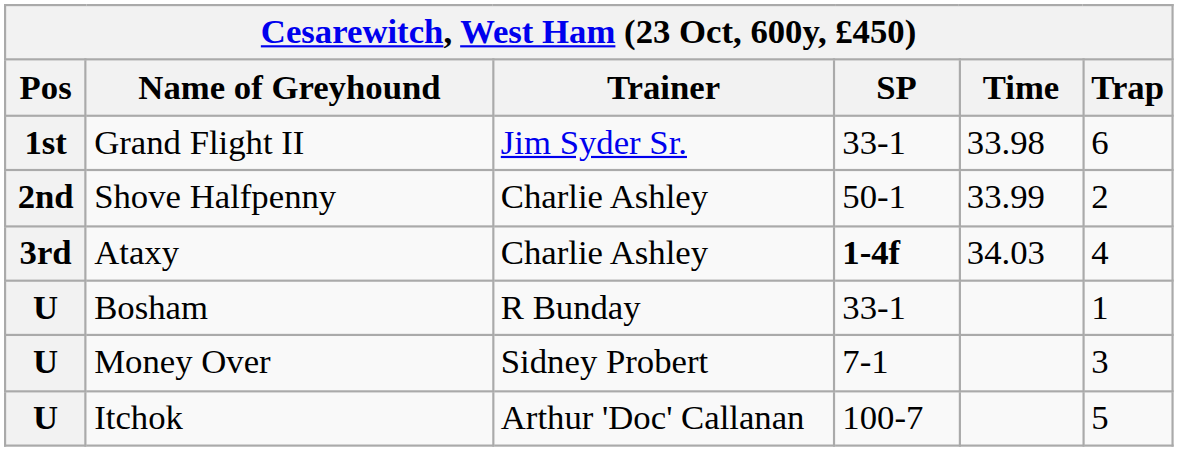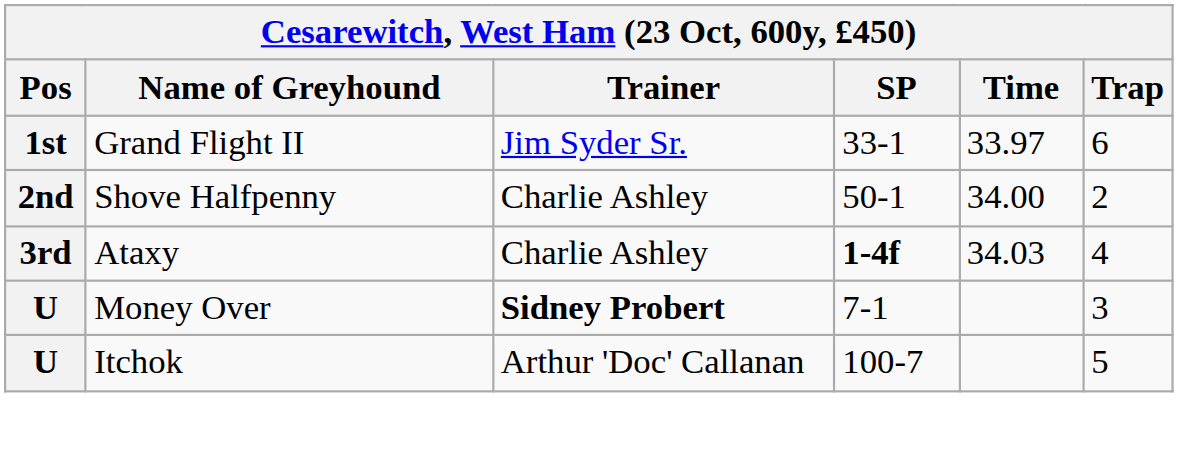Grand Flight II | Time: 33.98 -> 33.97
Shove Halfpenny | Time: 33.99 -> 34.00
- row: U | Bosham | R Bunday | 33-1 | 1
Money Over | Trainer: normal -> bold
